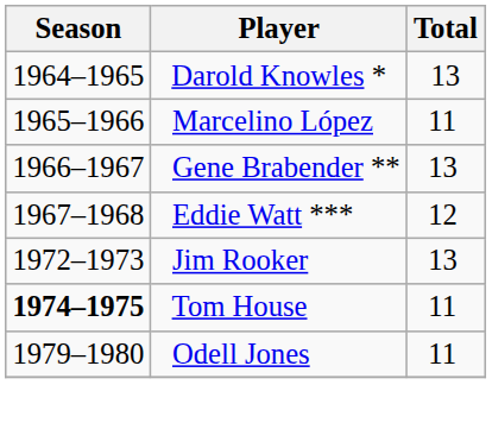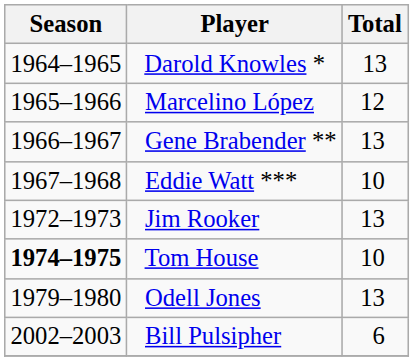Marcelino López | Total: 11 -> 12
Eddie Watt *** | Total: 12 -> 10
Tom House | Total: 11 -> 10
Odell Jones | Total: 11 -> 13
+ row: 2002–2003 | Bill Pulsipher | 6
